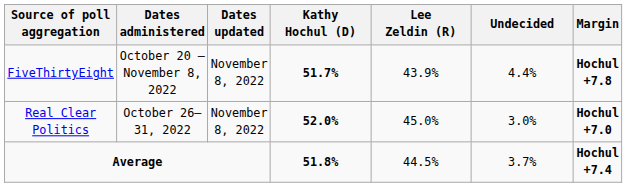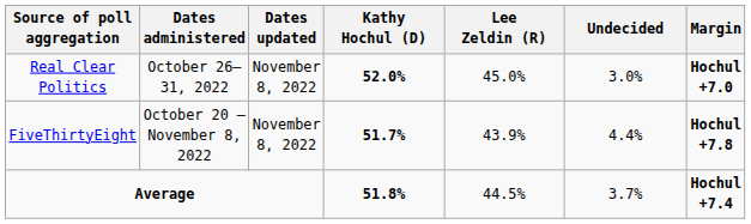rows swapped: Real Clear Politics <-> FiveThirtyEight
